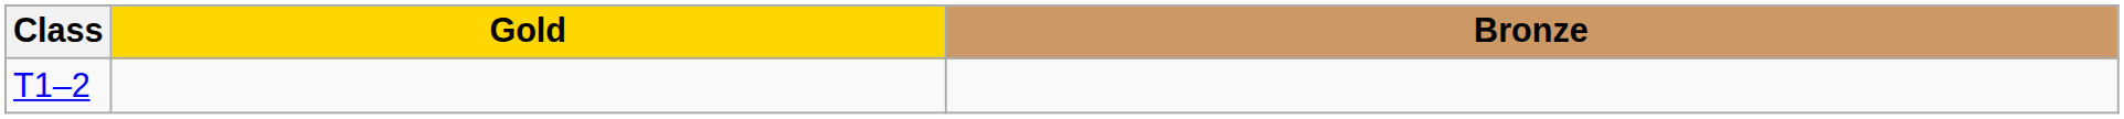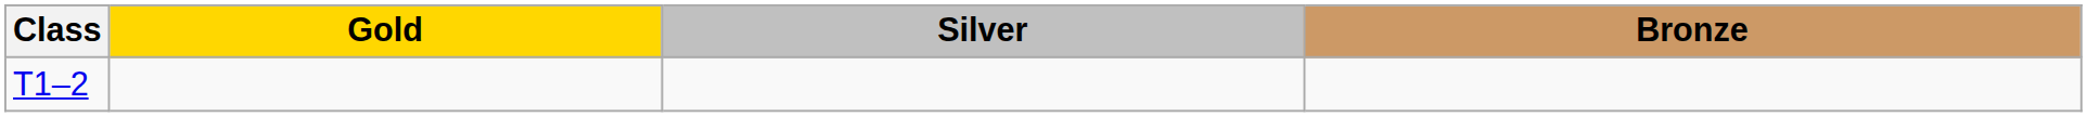+ column: Silver
